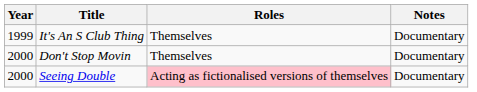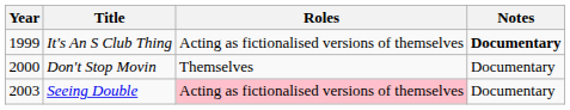It's An S Club Thing | Roles: Themselves -> Acting as fictionalised versions of themselves
It's An S Club Thing | Notes: normal -> bold
Seeing Double | Year: 2000 -> 2003
